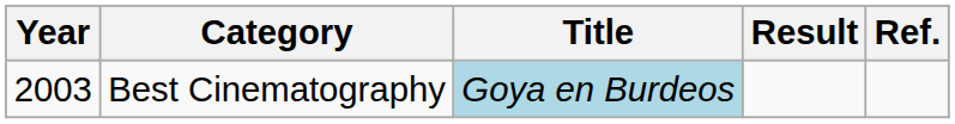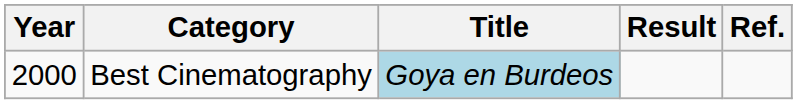Best Cinematography | Year: 2003 -> 2000
